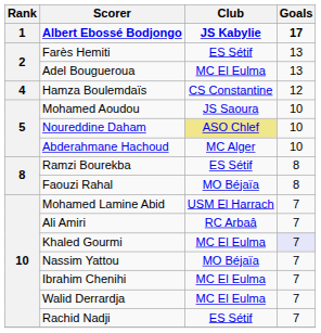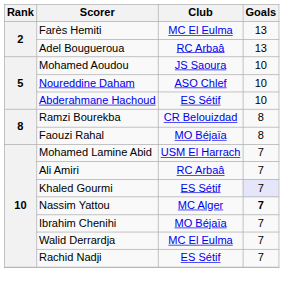- row: 1 | Albert Ebossé Bodjongo | JS Kabylie | 17
Farès Hemiti | Club: ES Sétif -> MC El Eulma
Adel Bougueroua | Club: MC El Eulma -> RC Arbaâ
- row: 4 | Hamza Boulemdaïs | CS Constantine | 12
Noureddine Daham | Club: khaki background -> no background
Abderahmane Hachoud | Club: MC Alger -> ES Sétif
Ramzi Bourekba | Club: ES Sétif -> CR Belouizdad
Khaled Gourmi | Club: MC El Eulma -> ES Sétif
Nassim Yattou | Club: MO Béjaïa -> MC Alger
Nassim Yattou | Goals: normal -> bold
Ibrahim Chenihi | Club: MC El Eulma -> MO Béjaïa
